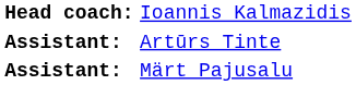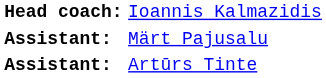rows swapped: Märt Pajusalu <-> Artūrs Tinte
